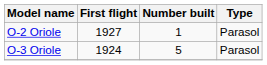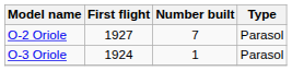O-2 Oriole | Number built: 1 -> 7
O-3 Oriole | Number built: 5 -> 1
